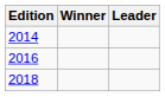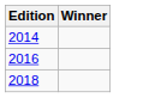- column: Leader
